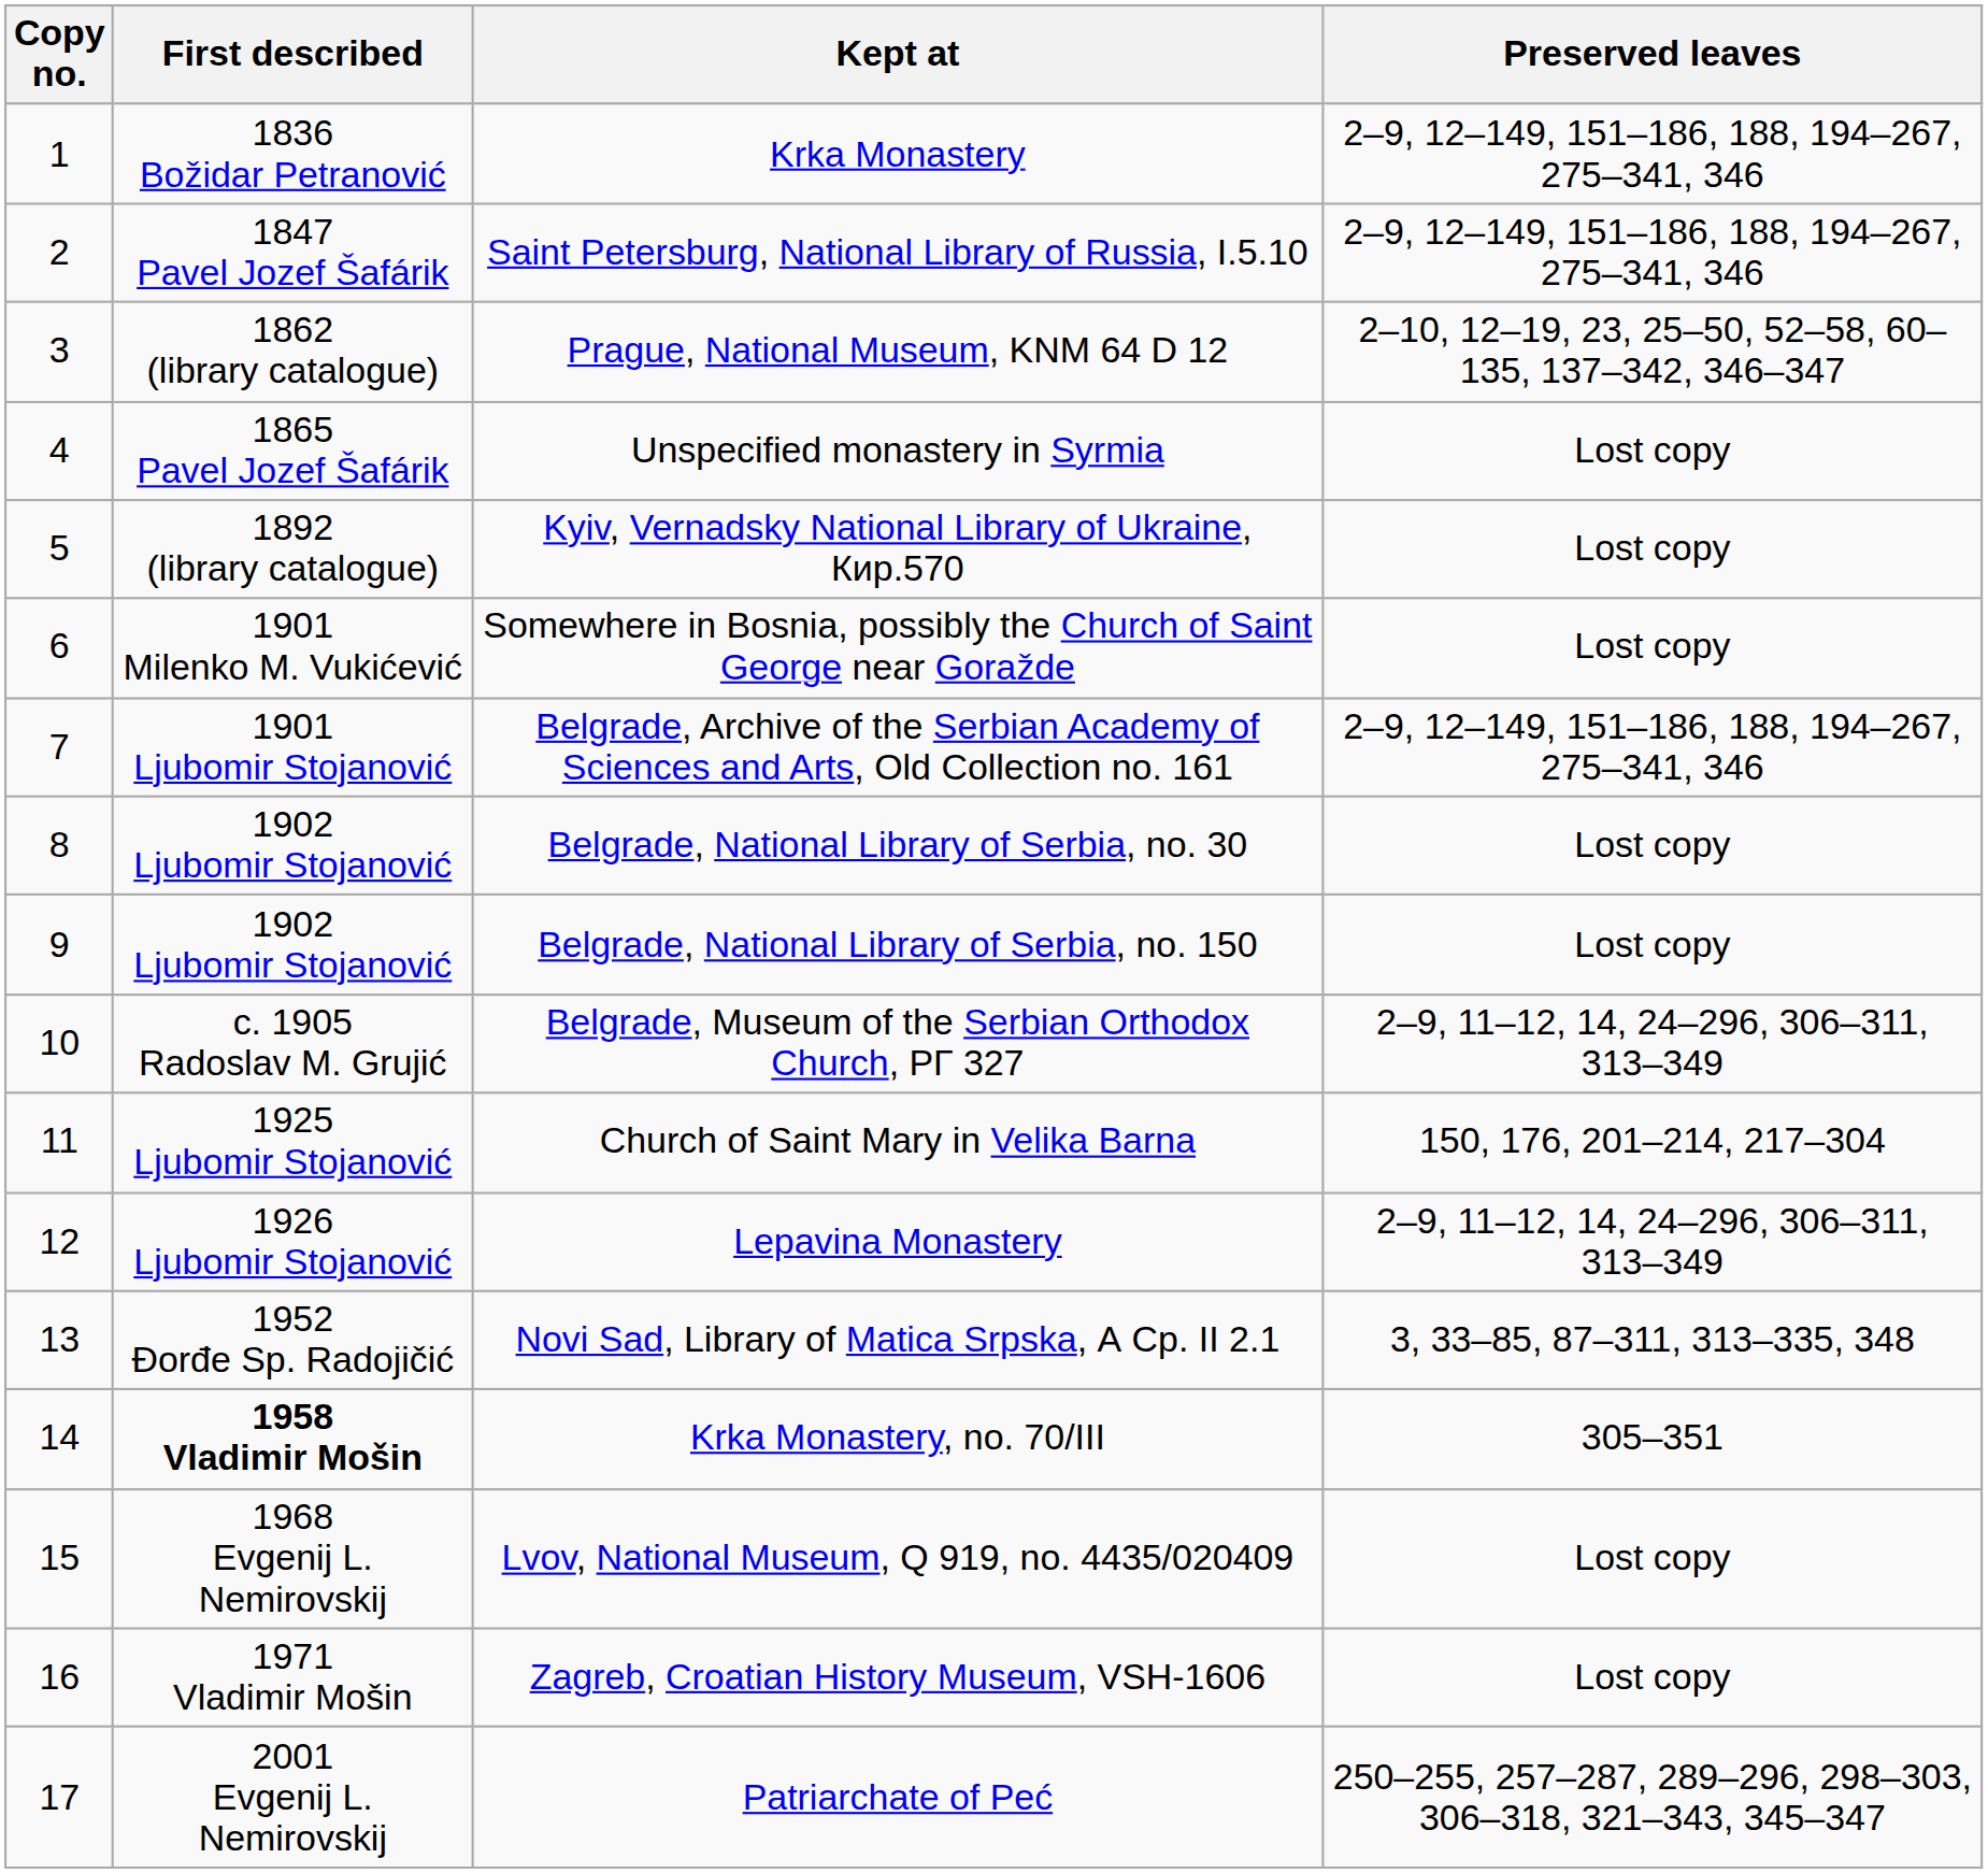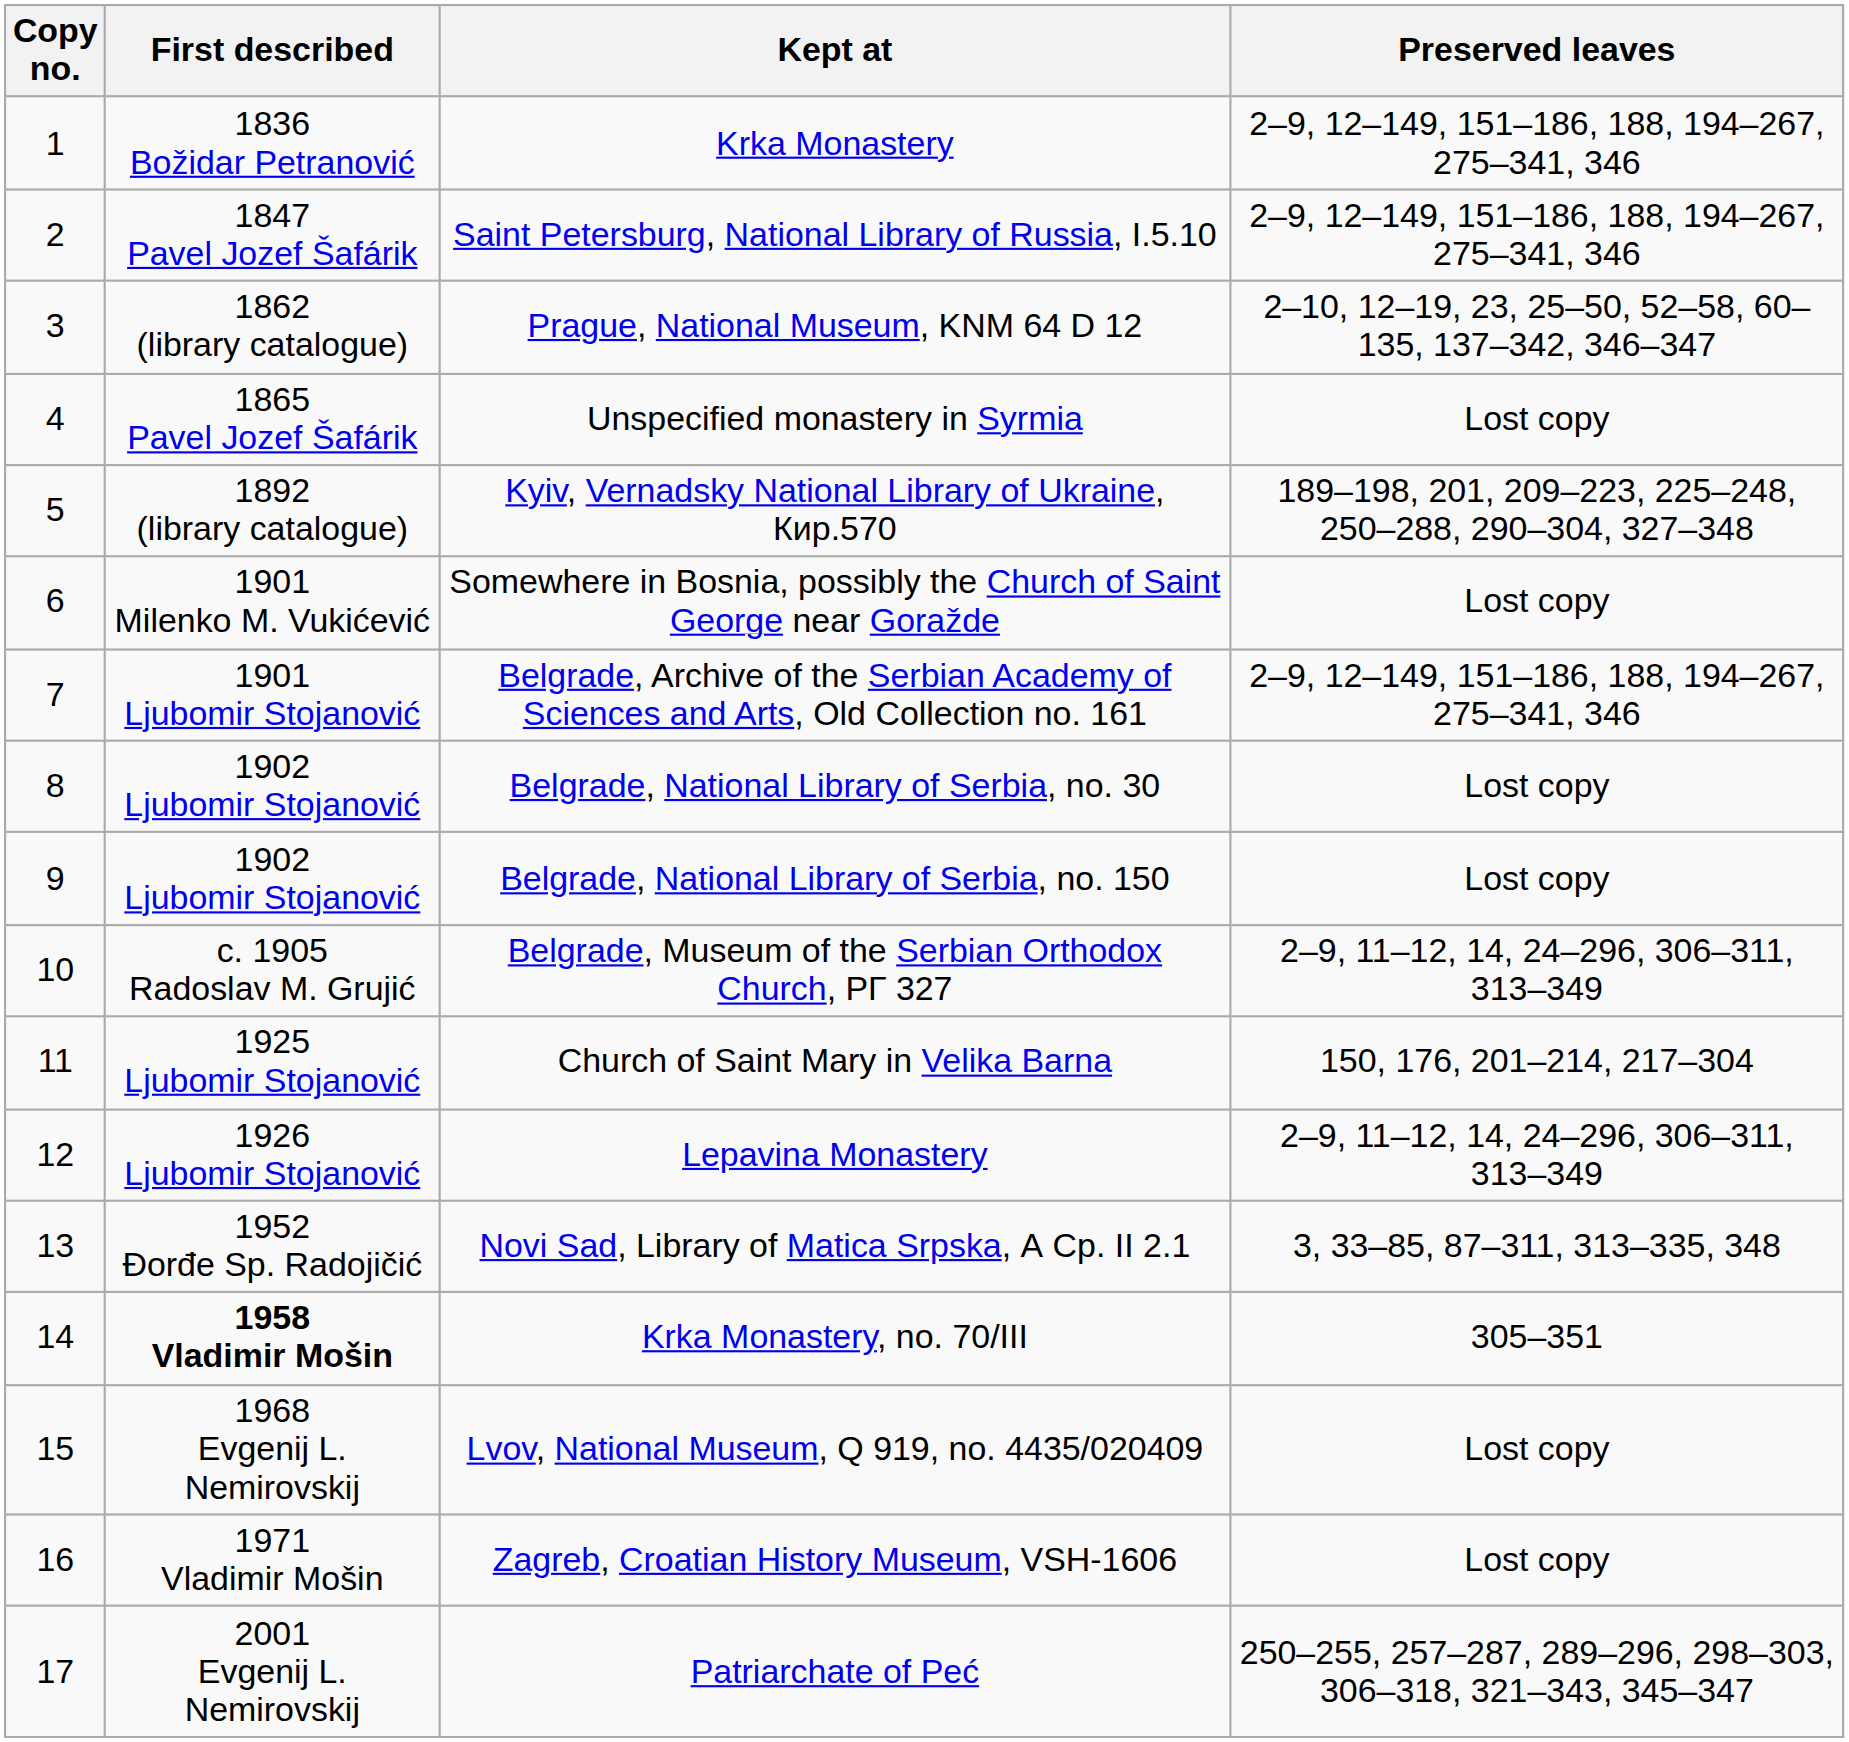Kyiv, Vernadsky National Library of Ukraine, Кир.570 | Preserved leaves: Lost copy -> 189–198, 201, 209–223, 225–248, 250–288, 290–304, 327–348
